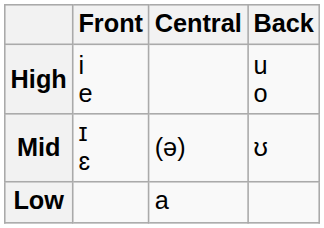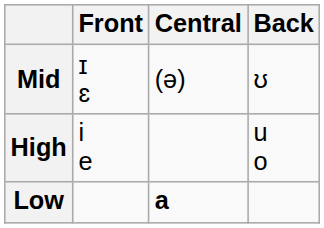rows swapped: High <-> Mid
Low | Central: normal -> bold
